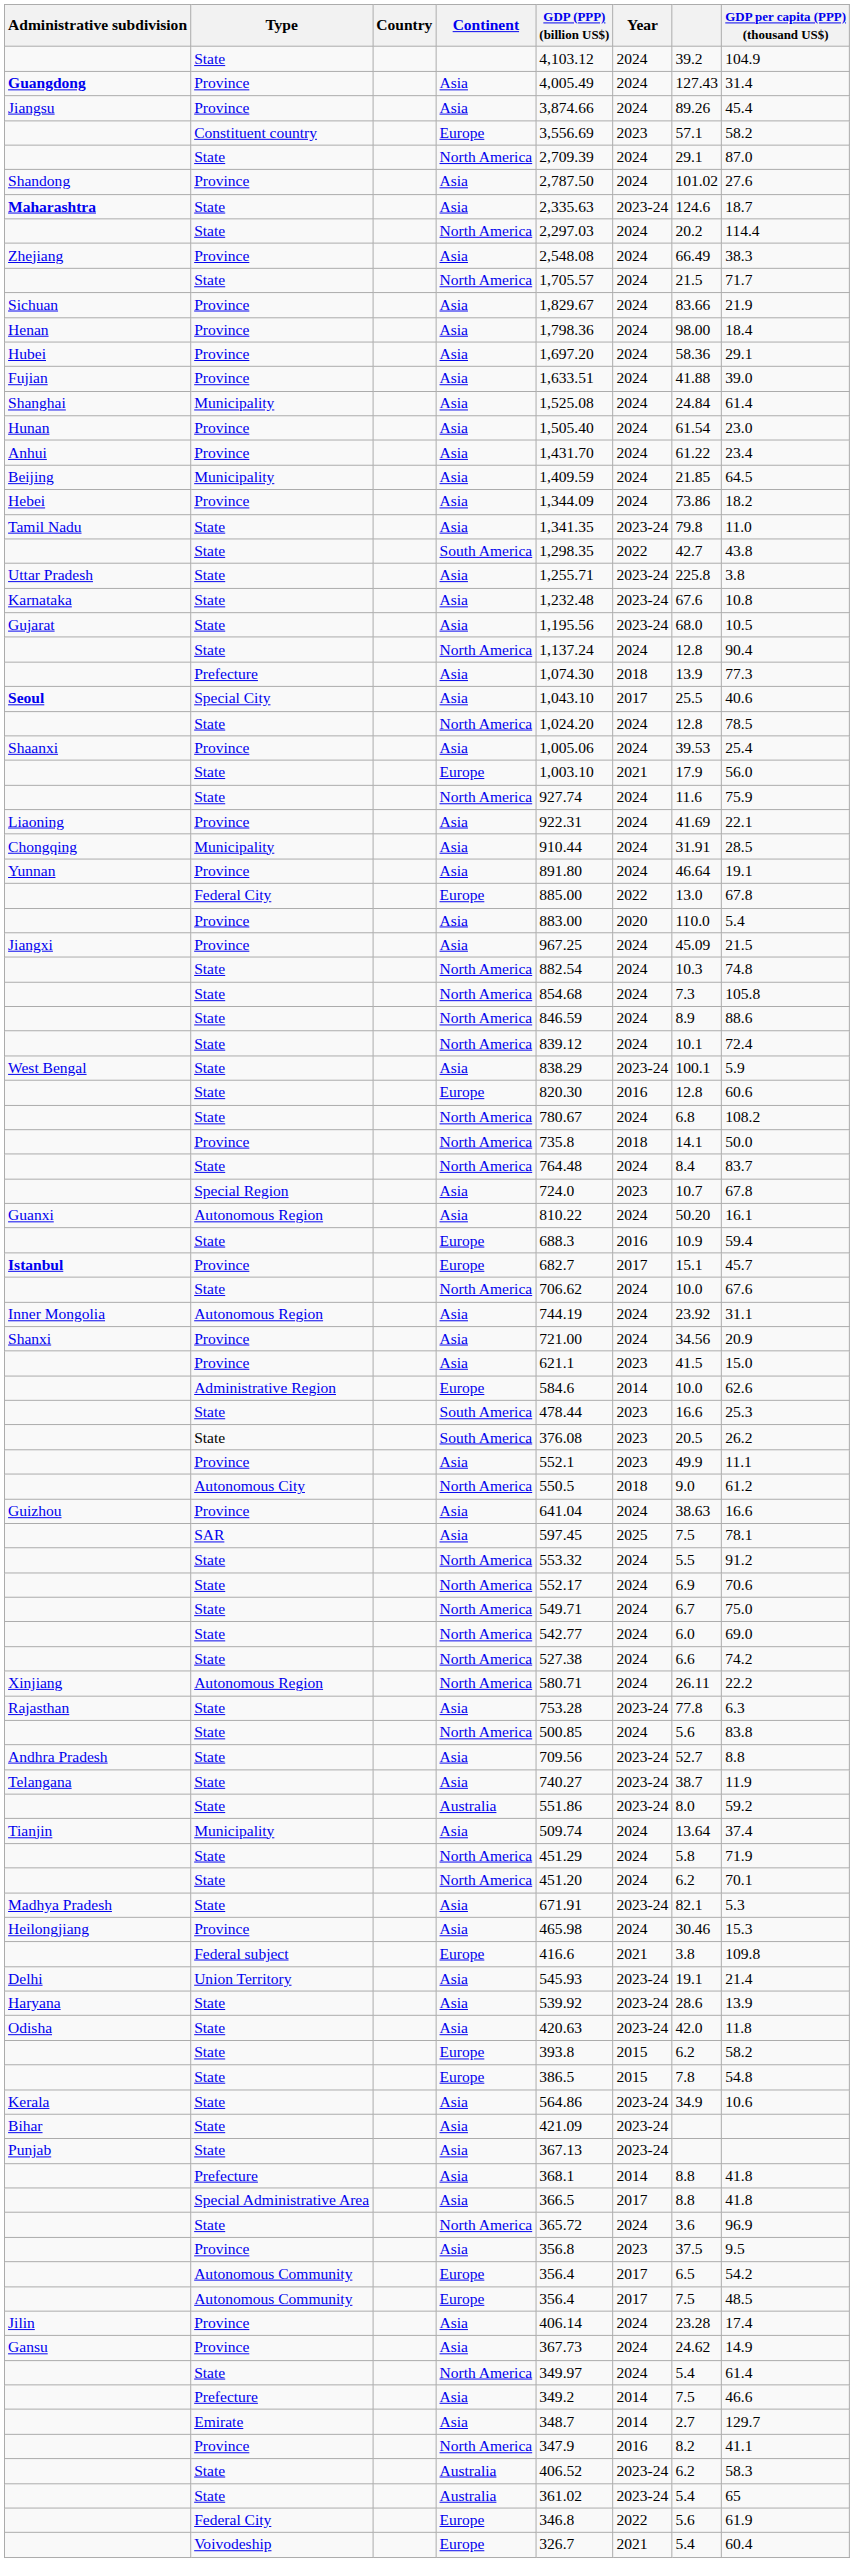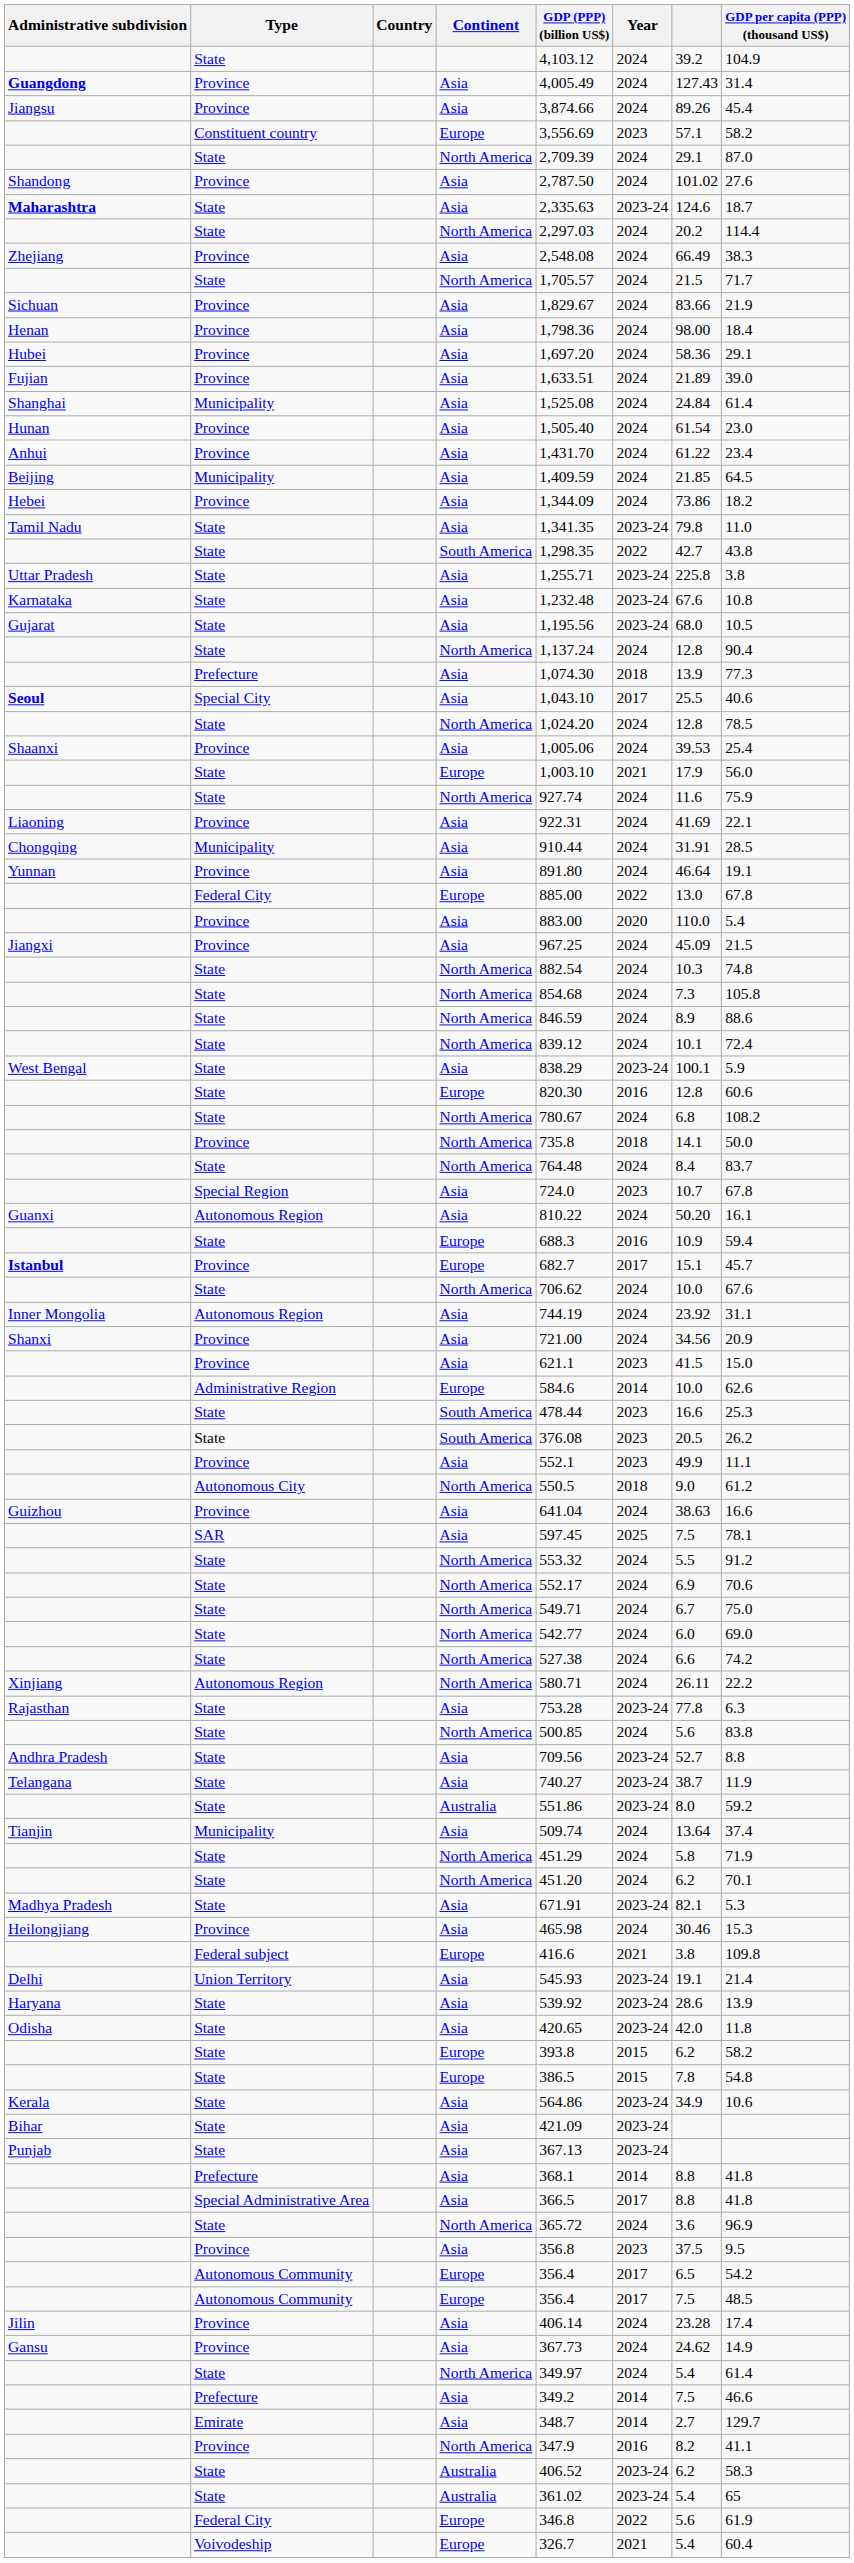Fujian | column 7: 41.88 -> 21.89
Odisha | GDP (PPP) (billion US$): 420.63 -> 420.65
